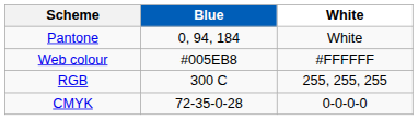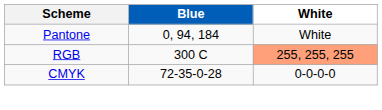- row: Web colour | #005EB8 | #FFFFFF
RGB | White: no background -> lightsalmon background
